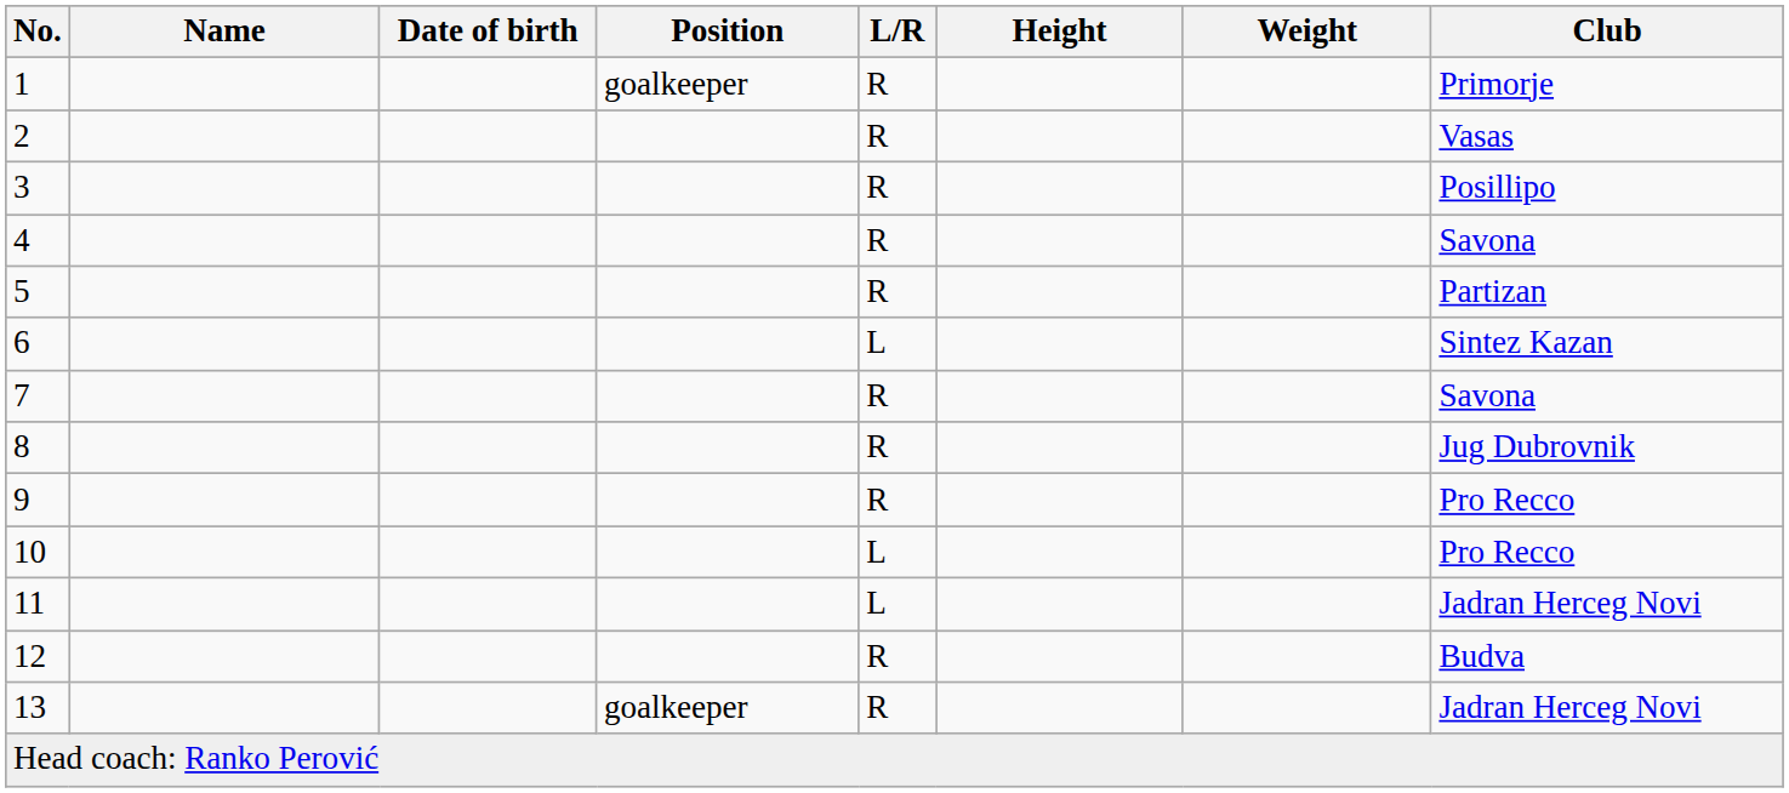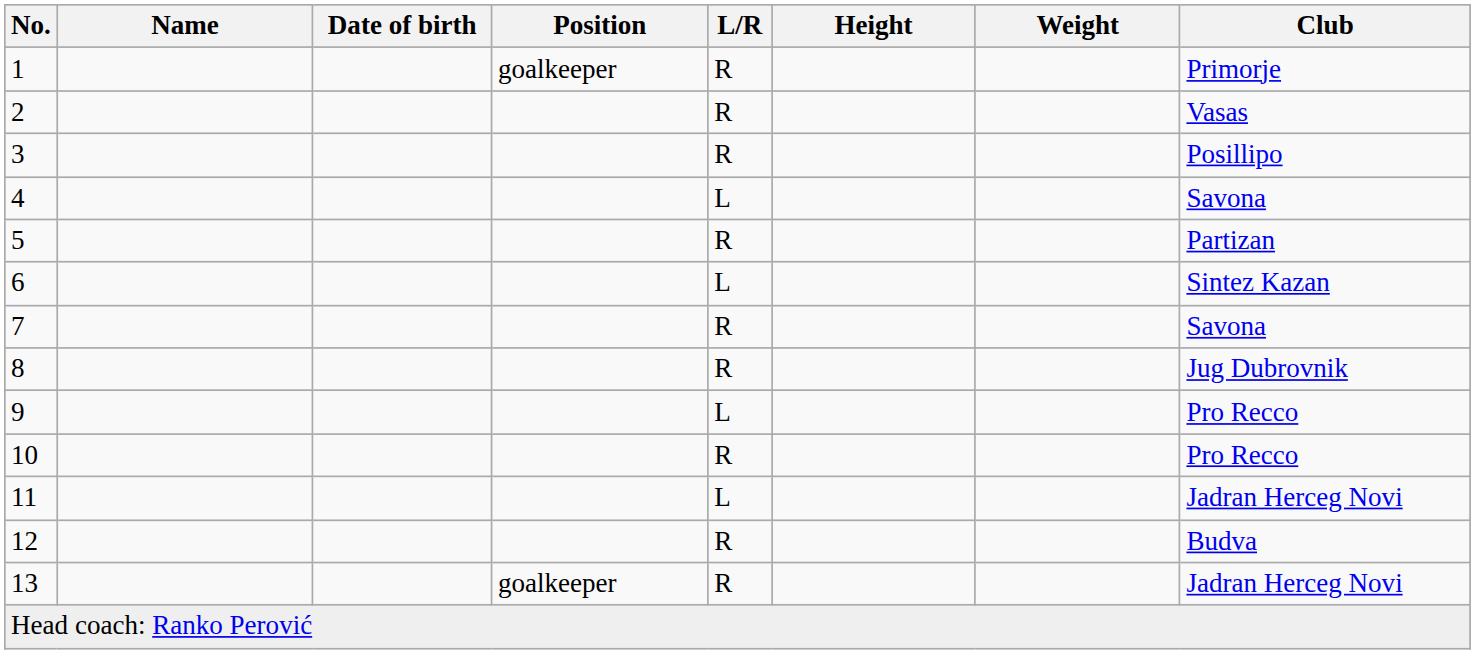4 | L/R: R -> L
9 | L/R: R -> L
10 | L/R: L -> R
